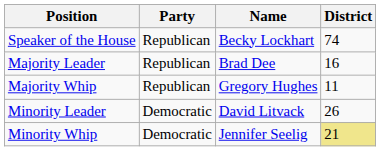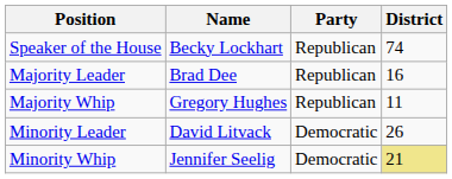columns swapped: Name <-> Party
